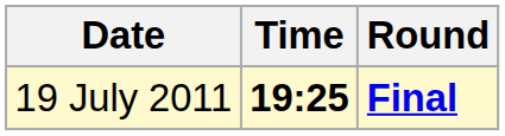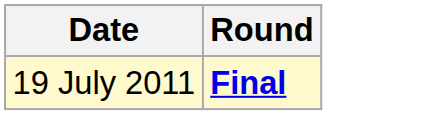- column: Time | 19:25
